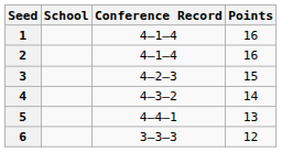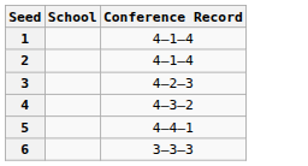- column: Points | 16 | 16 | 15 | 14 | 13 | 12
